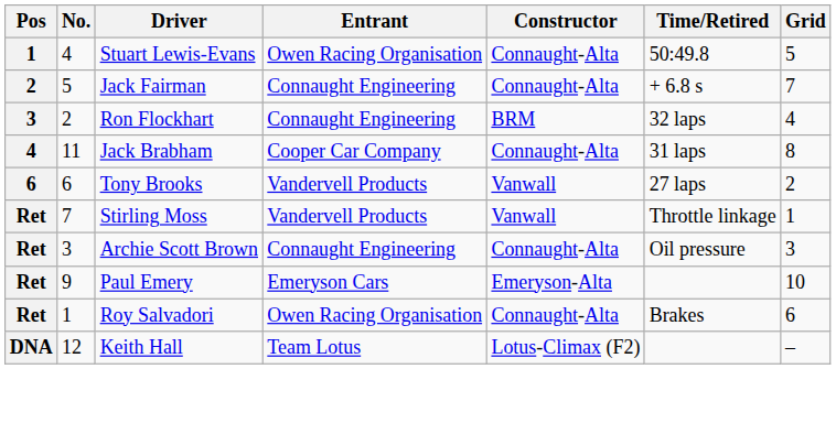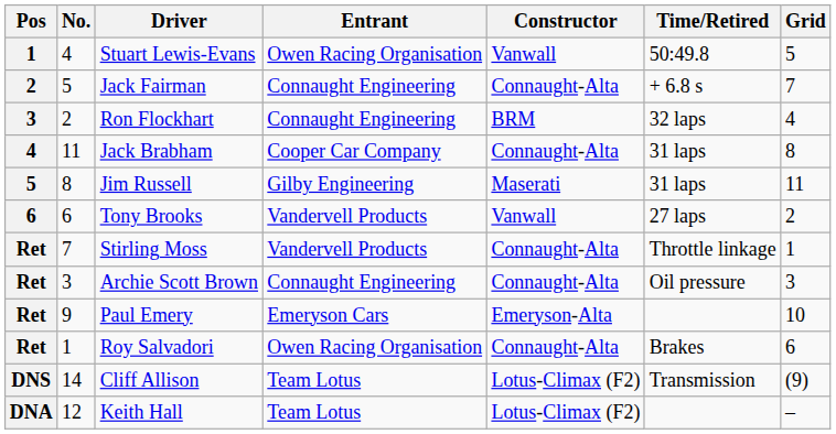Stuart Lewis-Evans | Constructor: Connaught-Alta -> Vanwall
+ row: 5 | 8 | Jim Russell | Gilby Engineering | Maserati | 31 laps | 11
Stirling Moss | Constructor: Vanwall -> Connaught-Alta
+ row: DNS | 14 | Cliff Allison | Team Lotus | Lotus-Climax (F2) | Transmission | (9)
